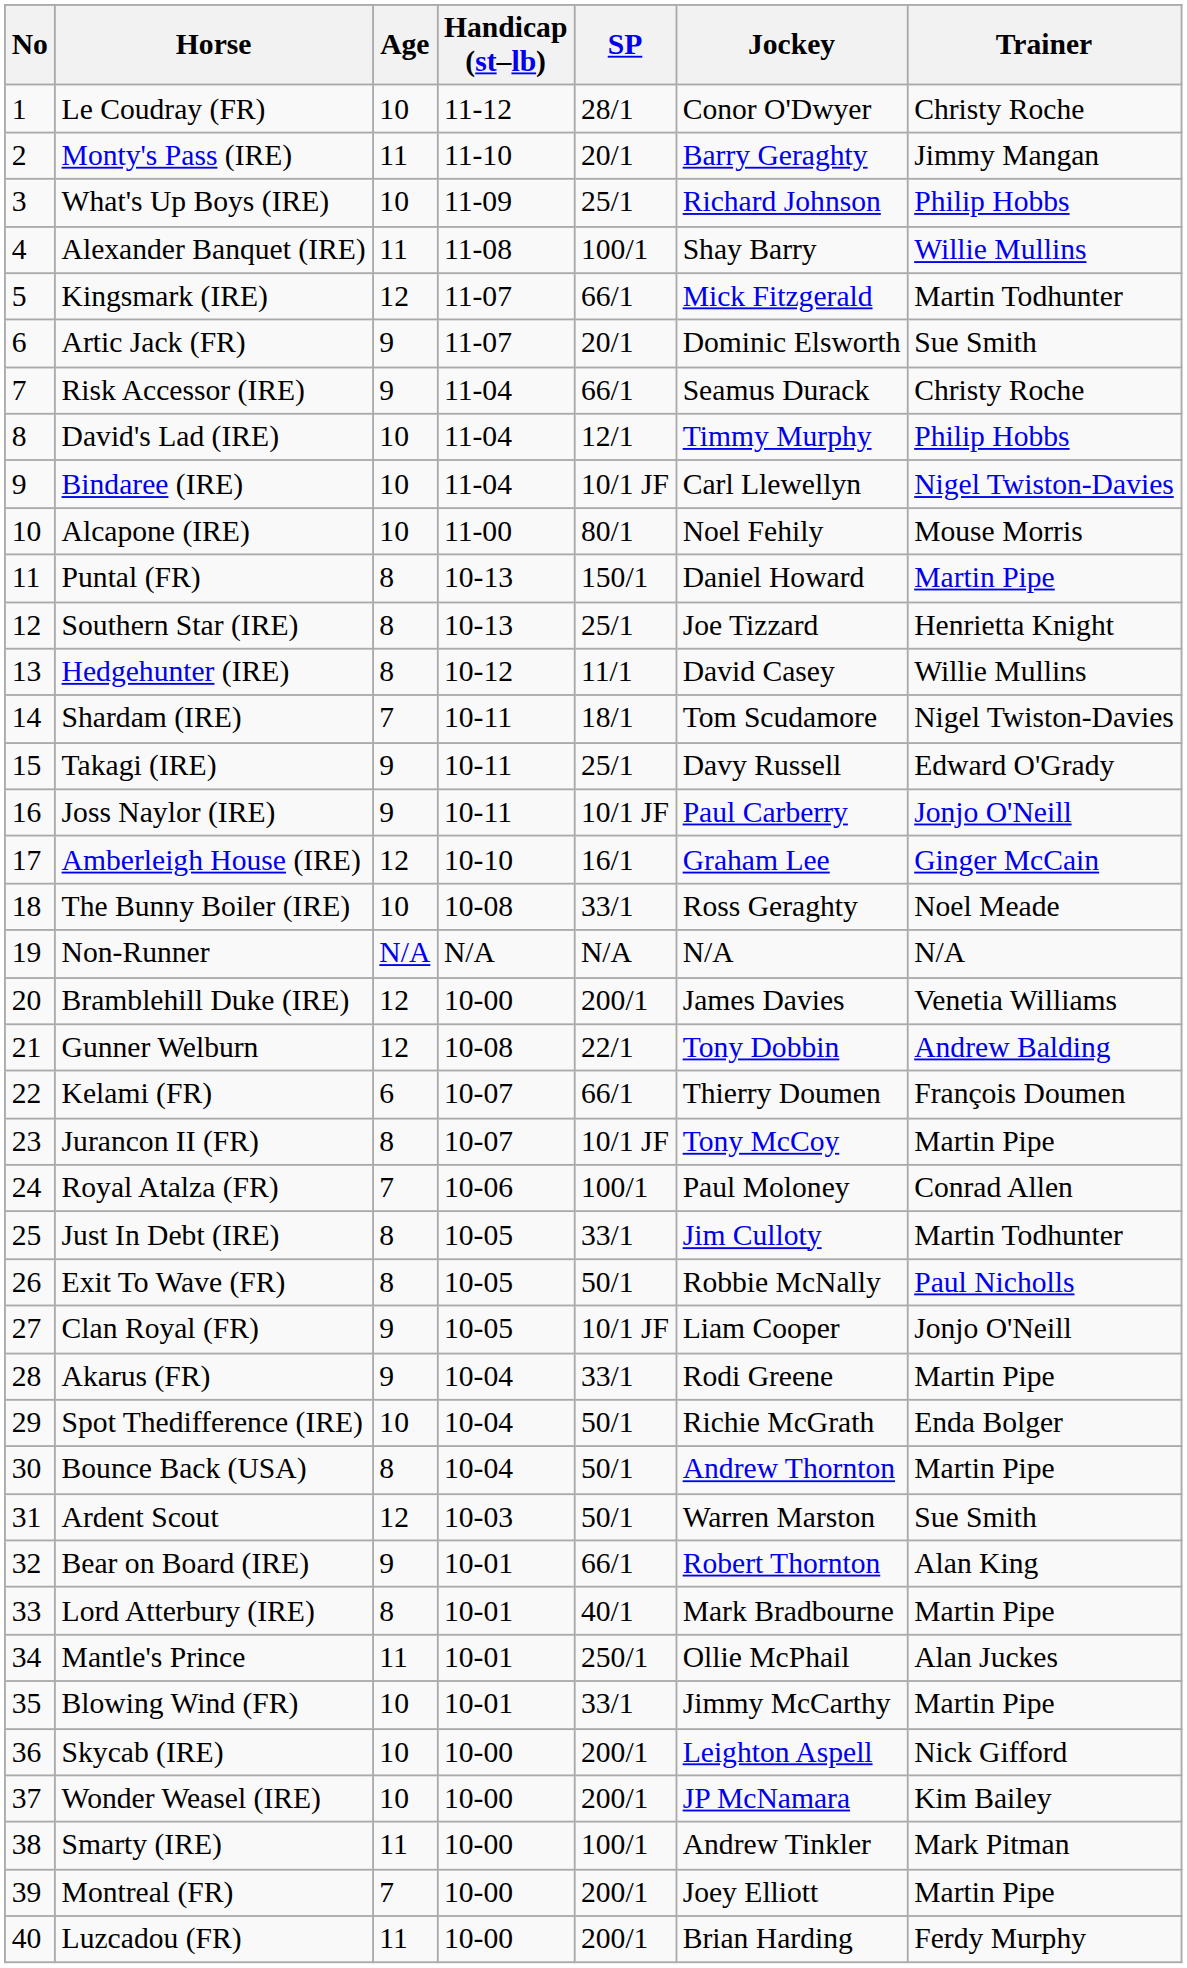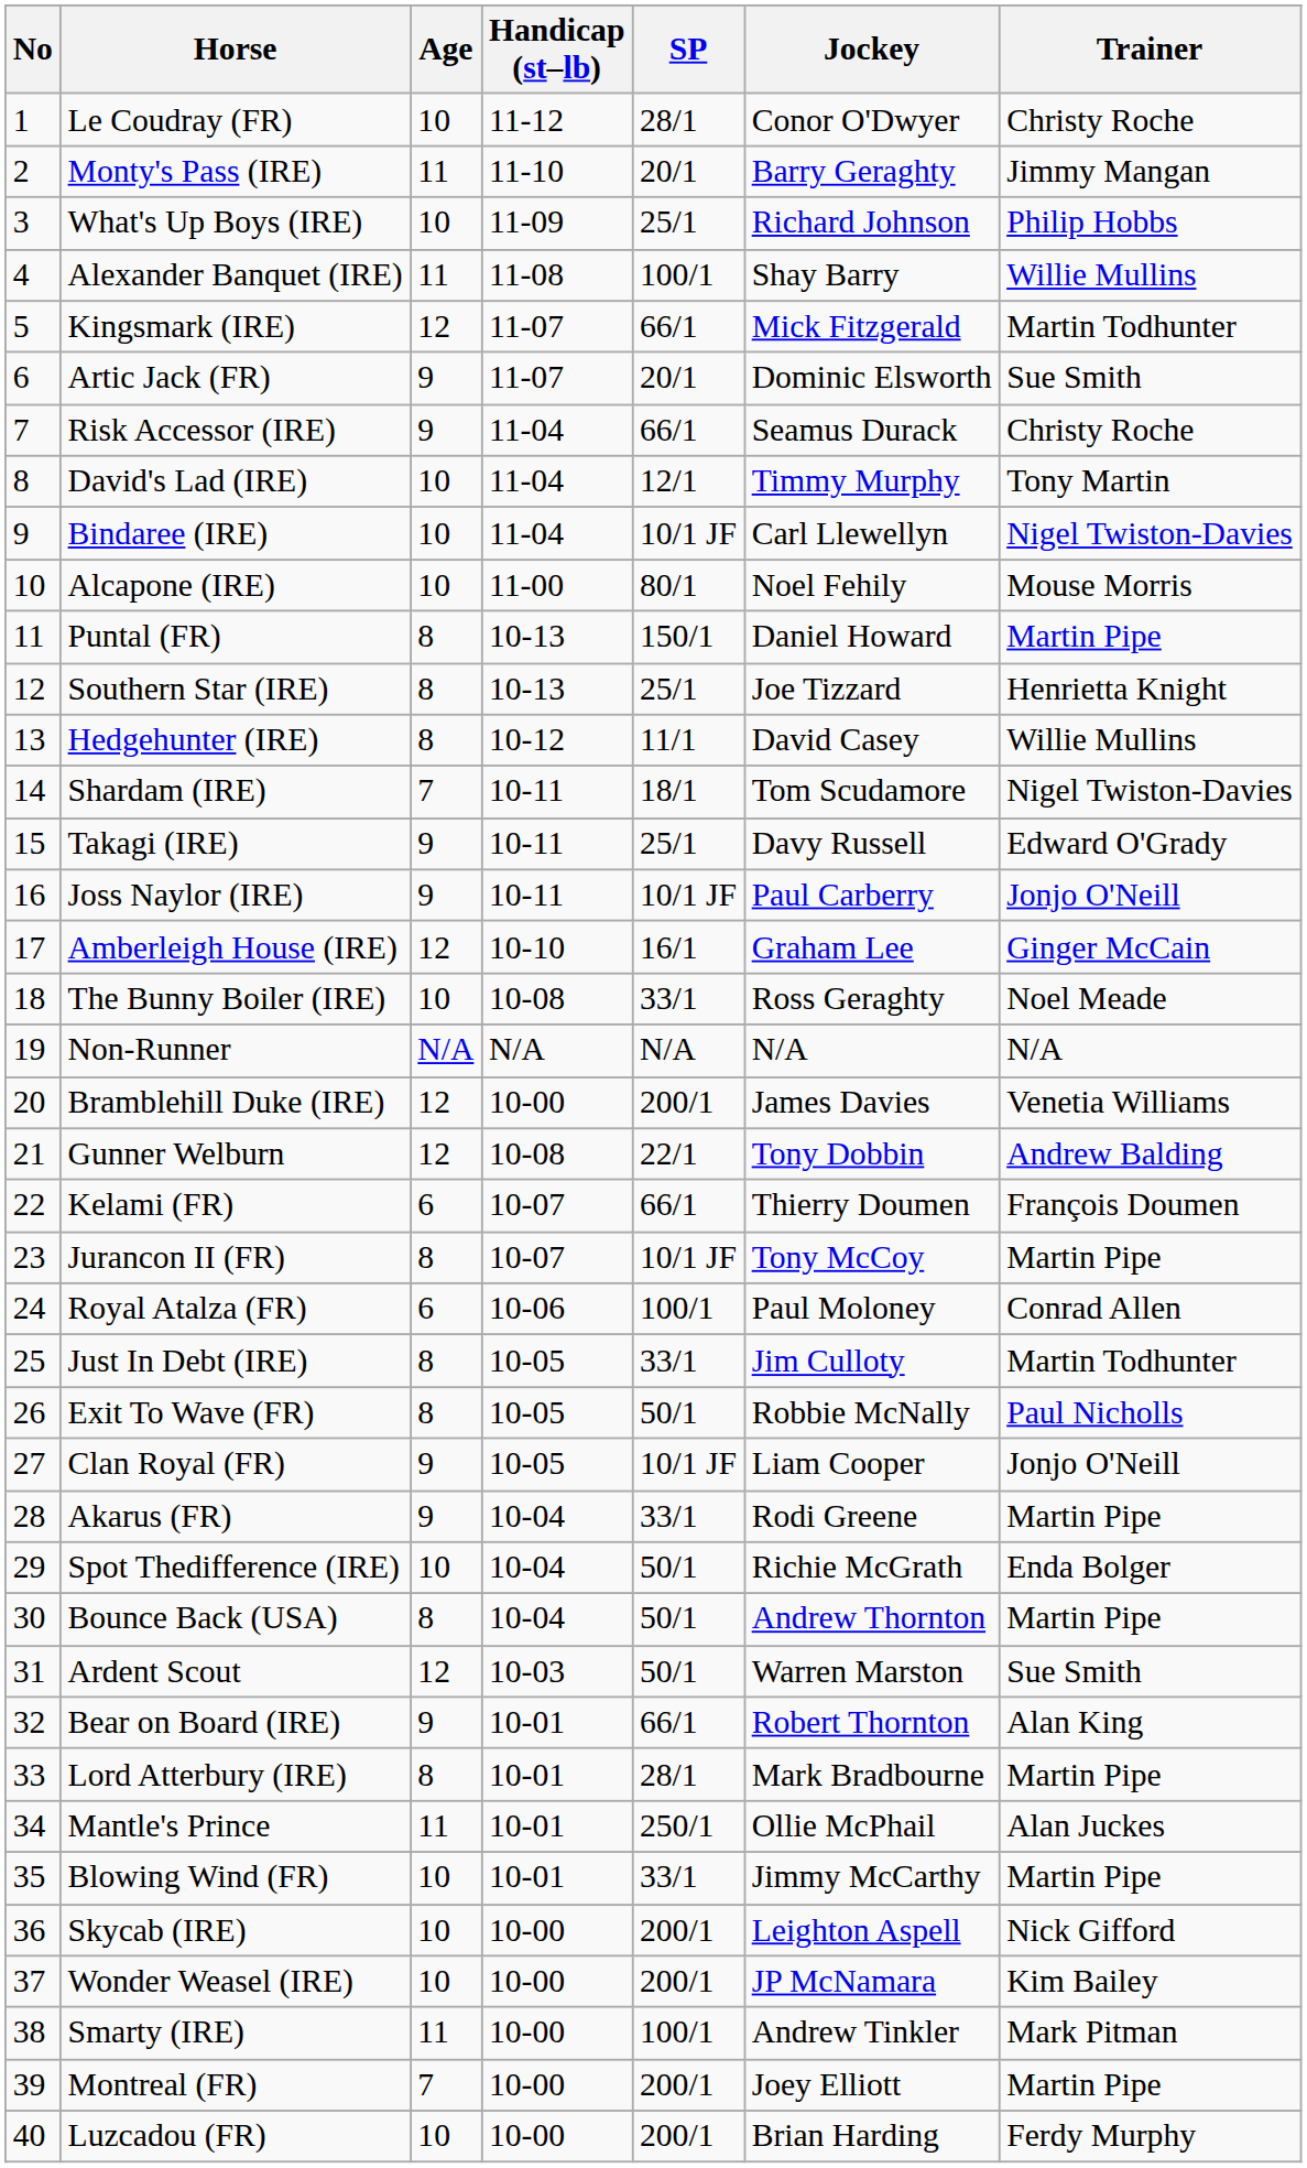David's Lad (IRE) | Trainer: Philip Hobbs -> Tony Martin
Royal Atalza (FR) | Age: 7 -> 6
Lord Atterbury (IRE) | SP: 40/1 -> 28/1
Luzcadou (FR) | Age: 11 -> 10
